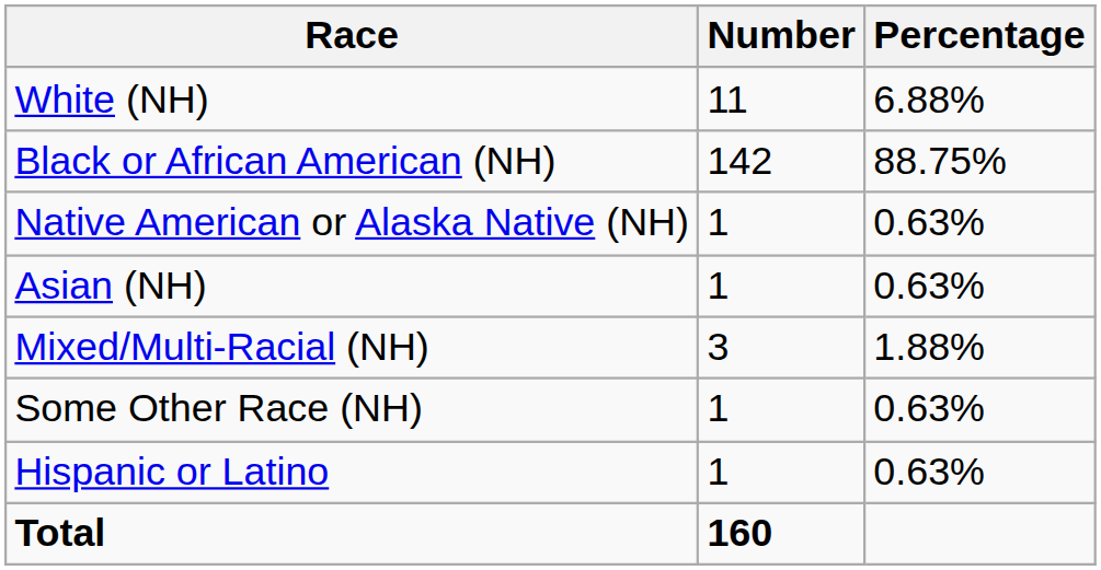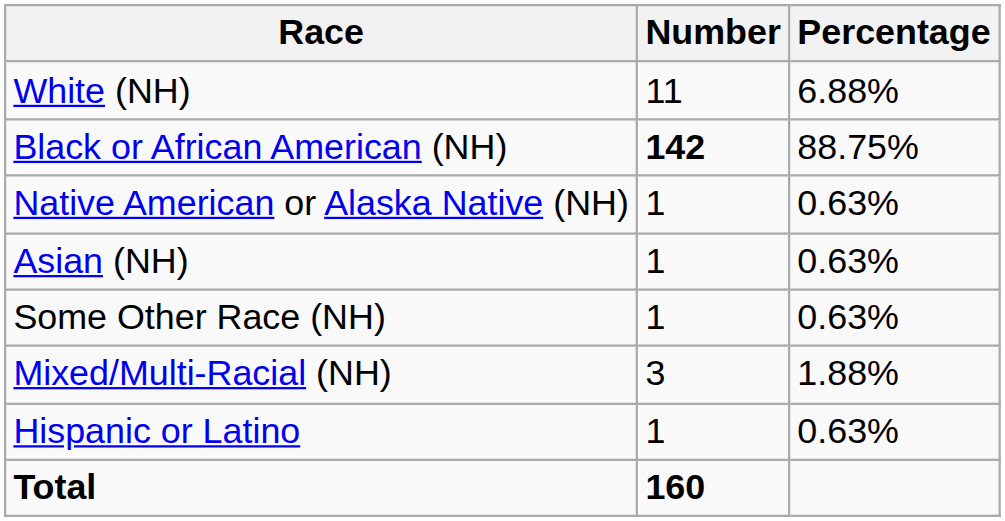Black or African American (NH) | Number: normal -> bold
rows swapped: Some Other Race (NH) <-> Mixed/Multi-Racial (NH)
